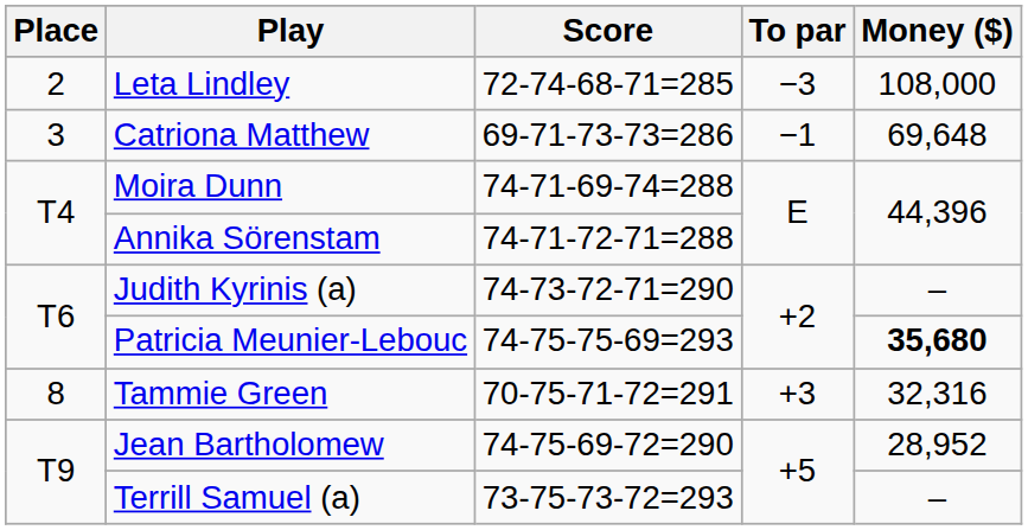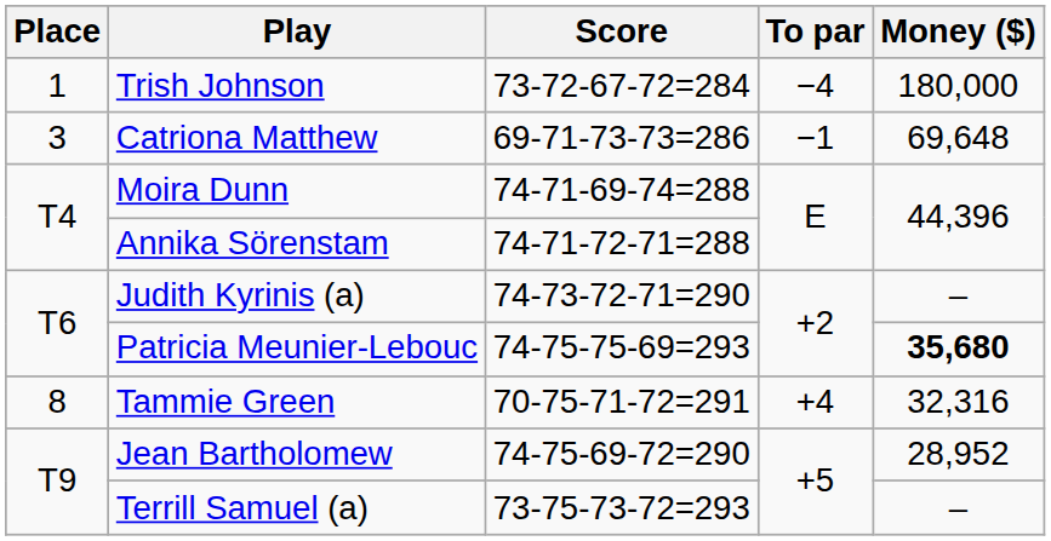+ row: 1 | Trish Johnson | 73-72-67-72=284 | −4 | 180,000
- row: 2 | Leta Lindley | 72-74-68-71=285 | −3 | 108,000
Tammie Green | To par: +3 -> +4
